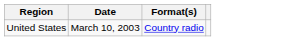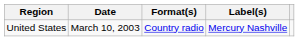+ column: Label(s) | Mercury Nashville
